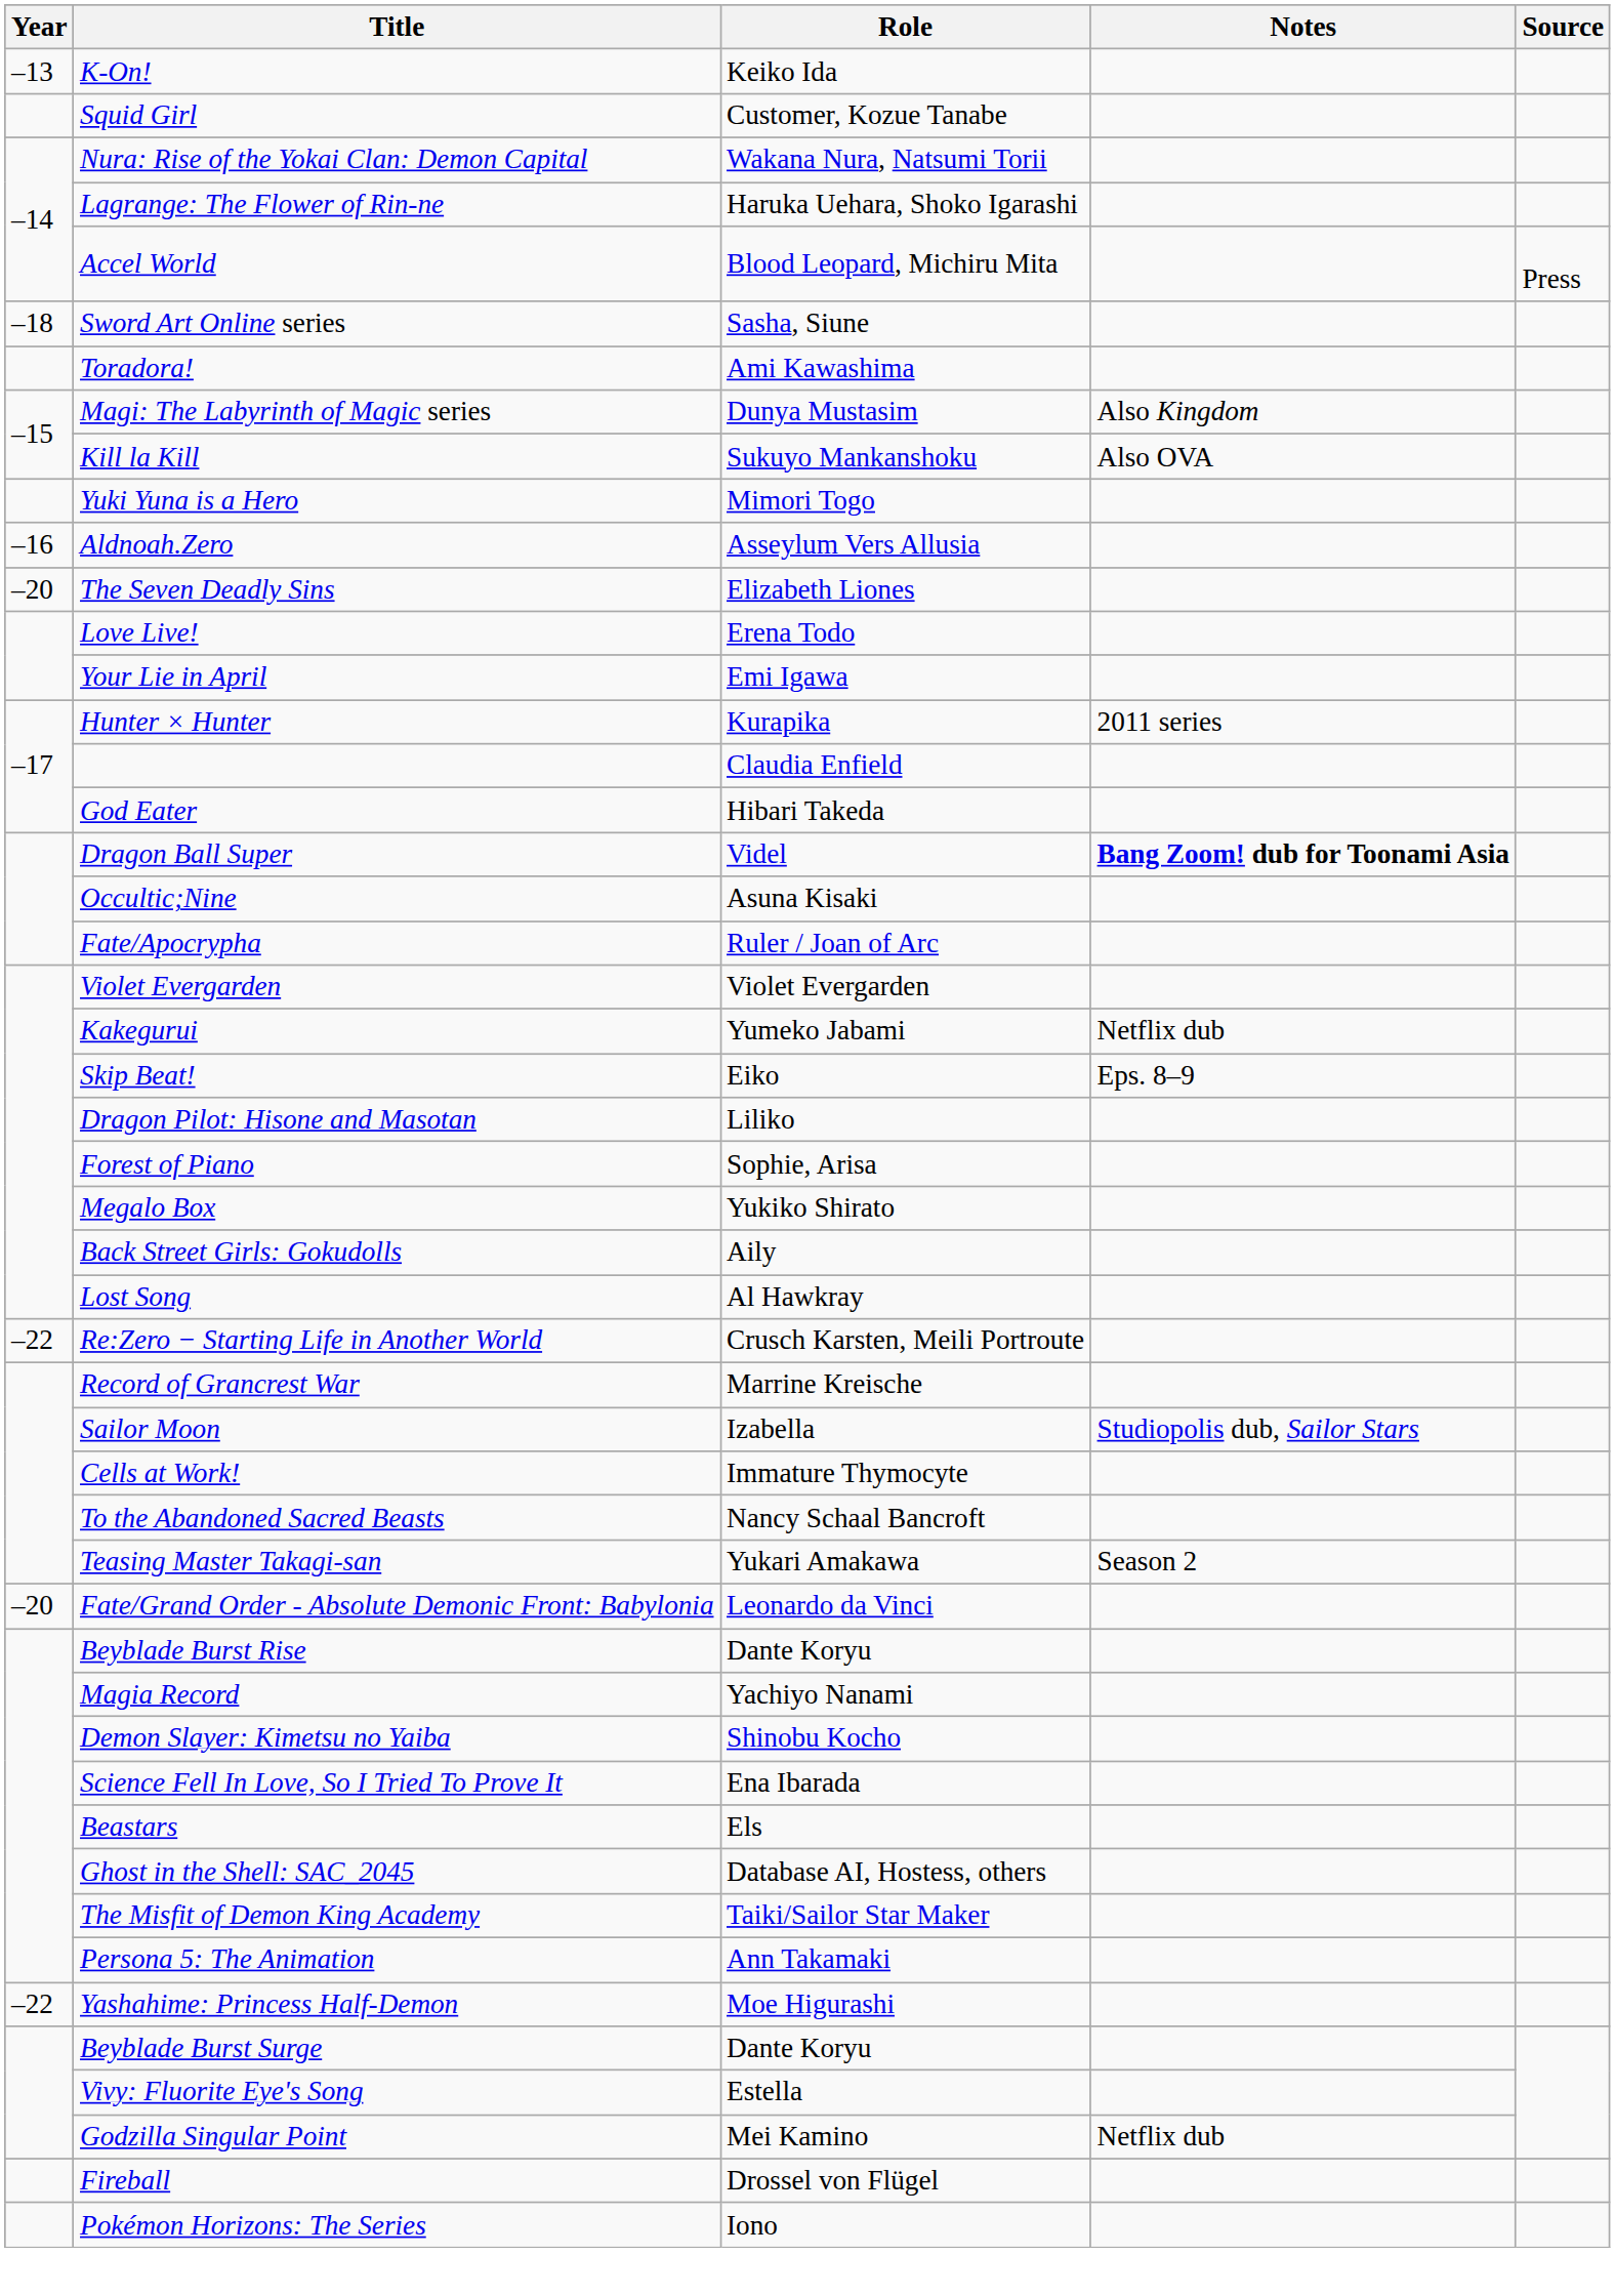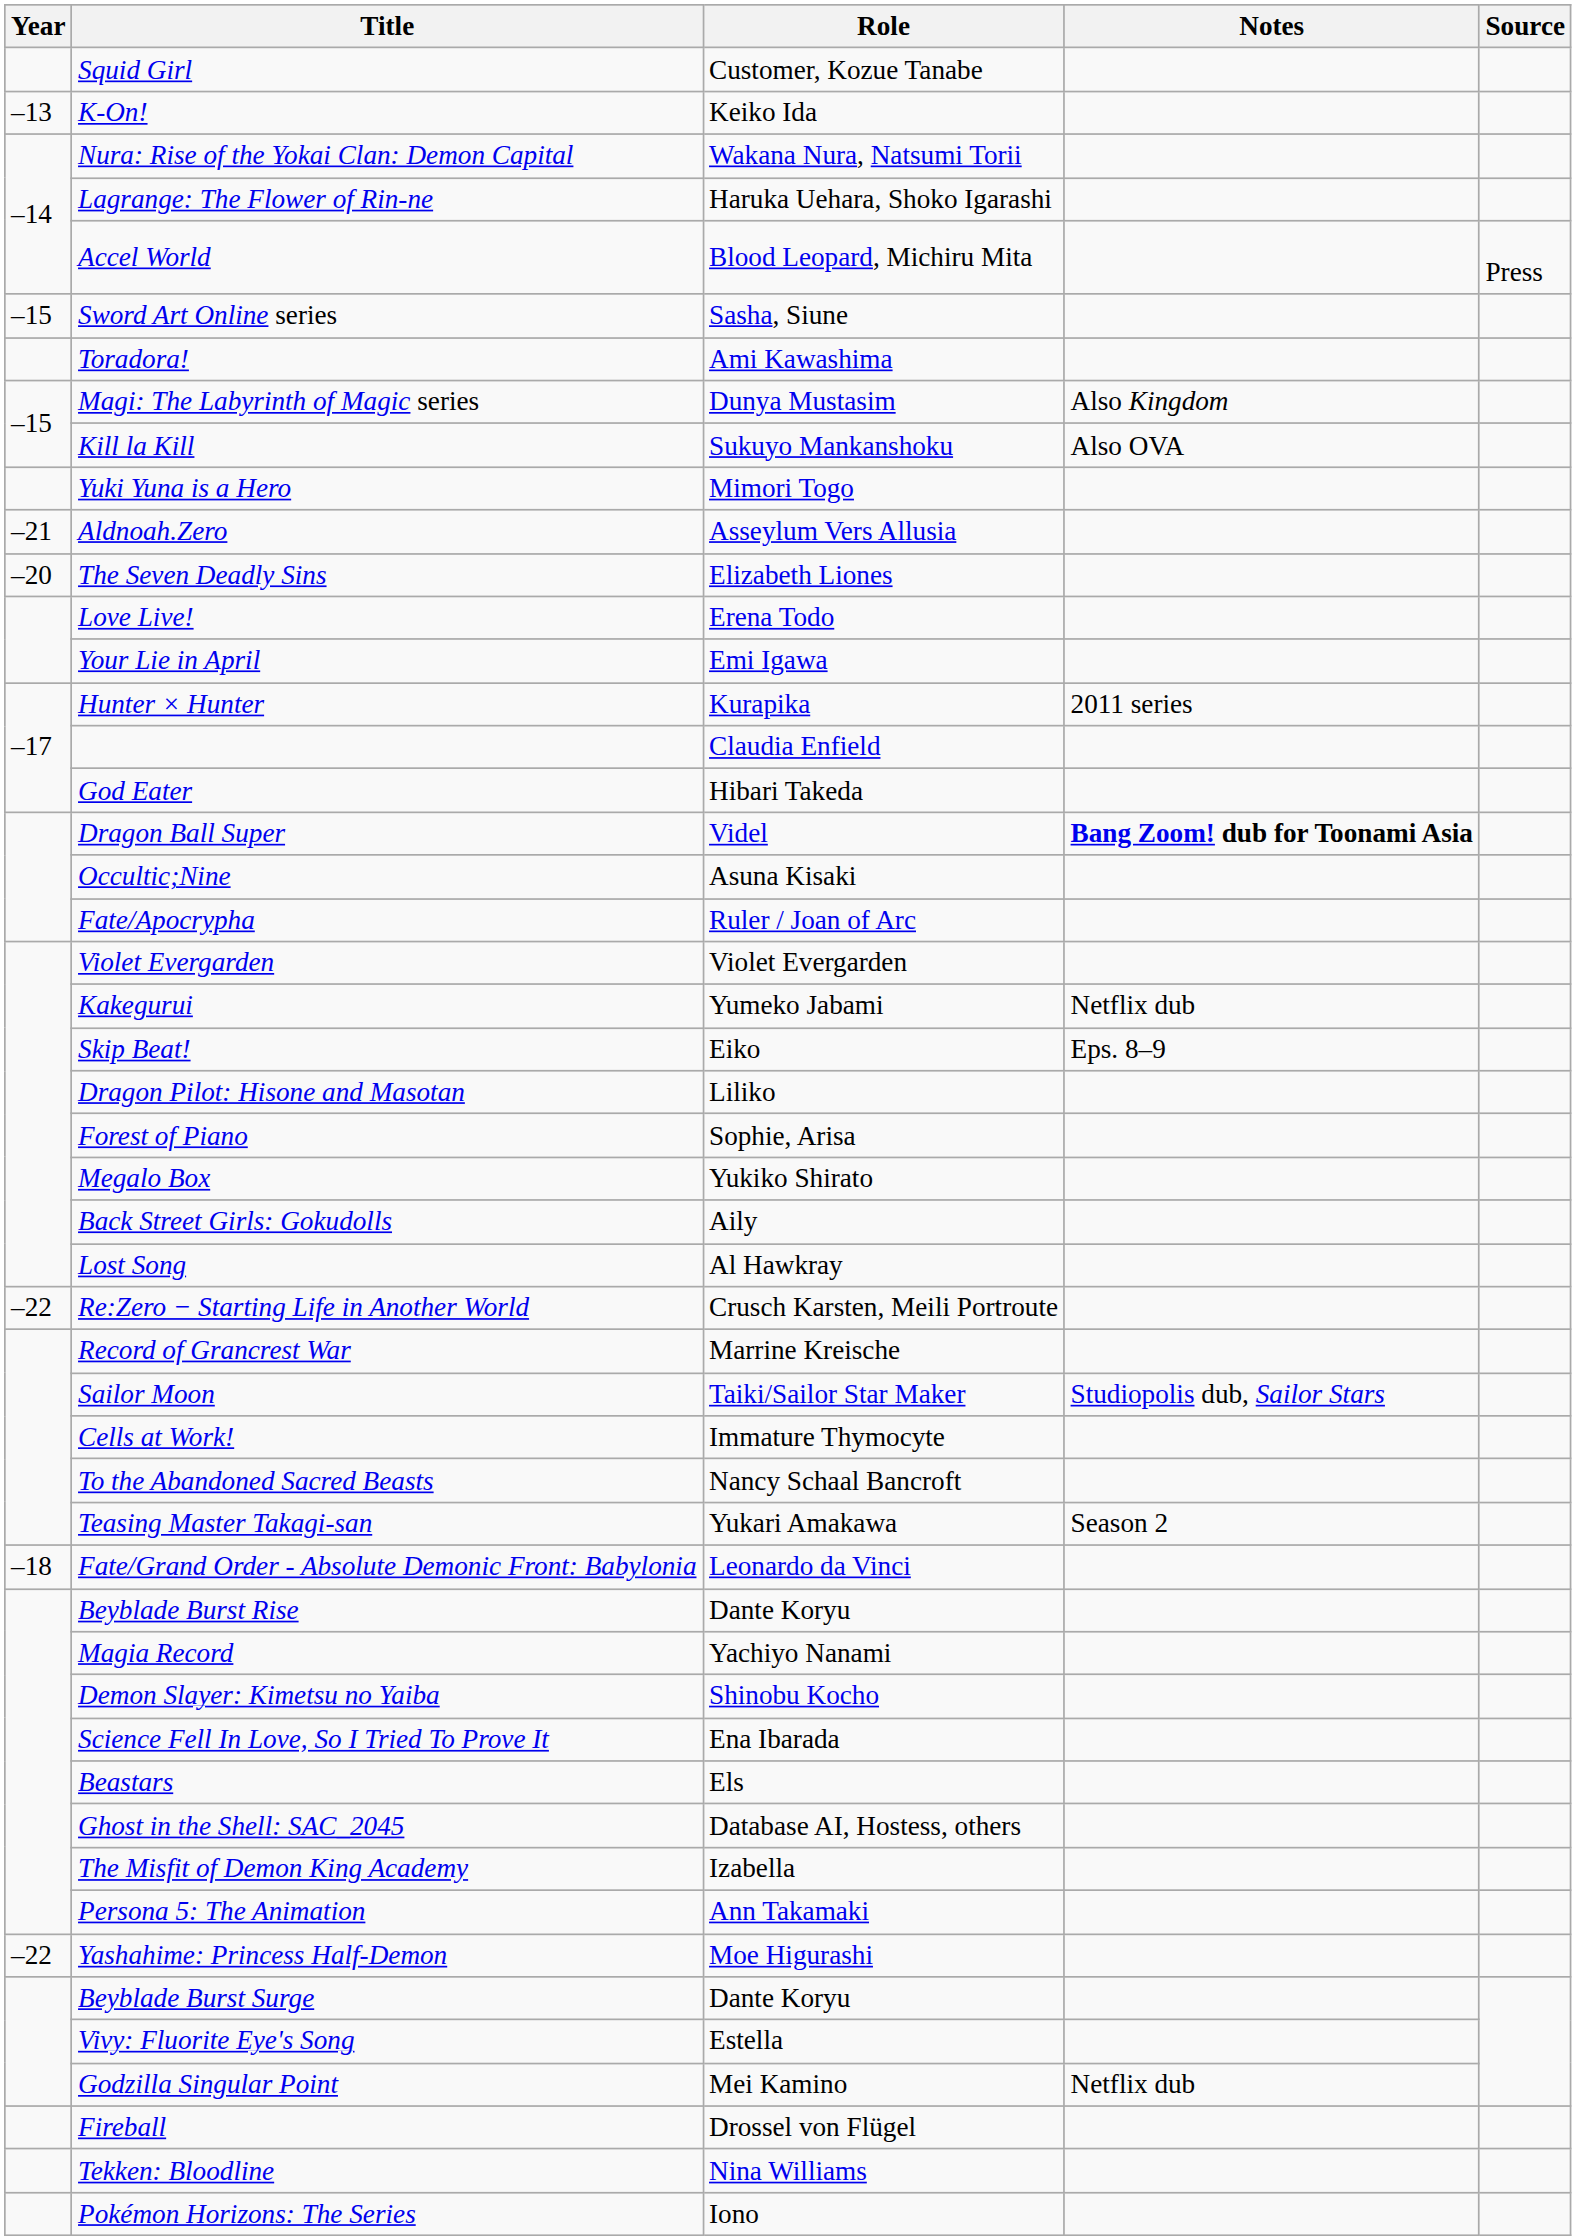rows swapped: Squid Girl <-> K-On!
Sword Art Online series | Year: –18 -> –15
Aldnoah.Zero | Year: –16 -> –21
Sailor Moon | Role: Izabella -> Taiki/Sailor Star Maker
Fate/Grand Order - Absolute Demonic Front: Babylonia | Year: –20 -> –18
The Misfit of Demon King Academy | Role: Taiki/Sailor Star Maker -> Izabella
+ row: Tekken: Bloodline | Nina Williams
